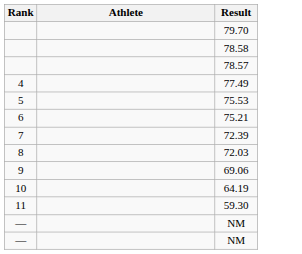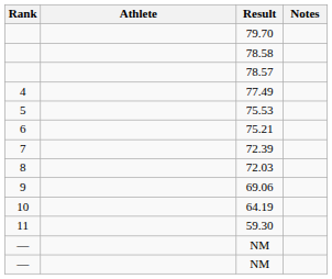+ column: Notes
